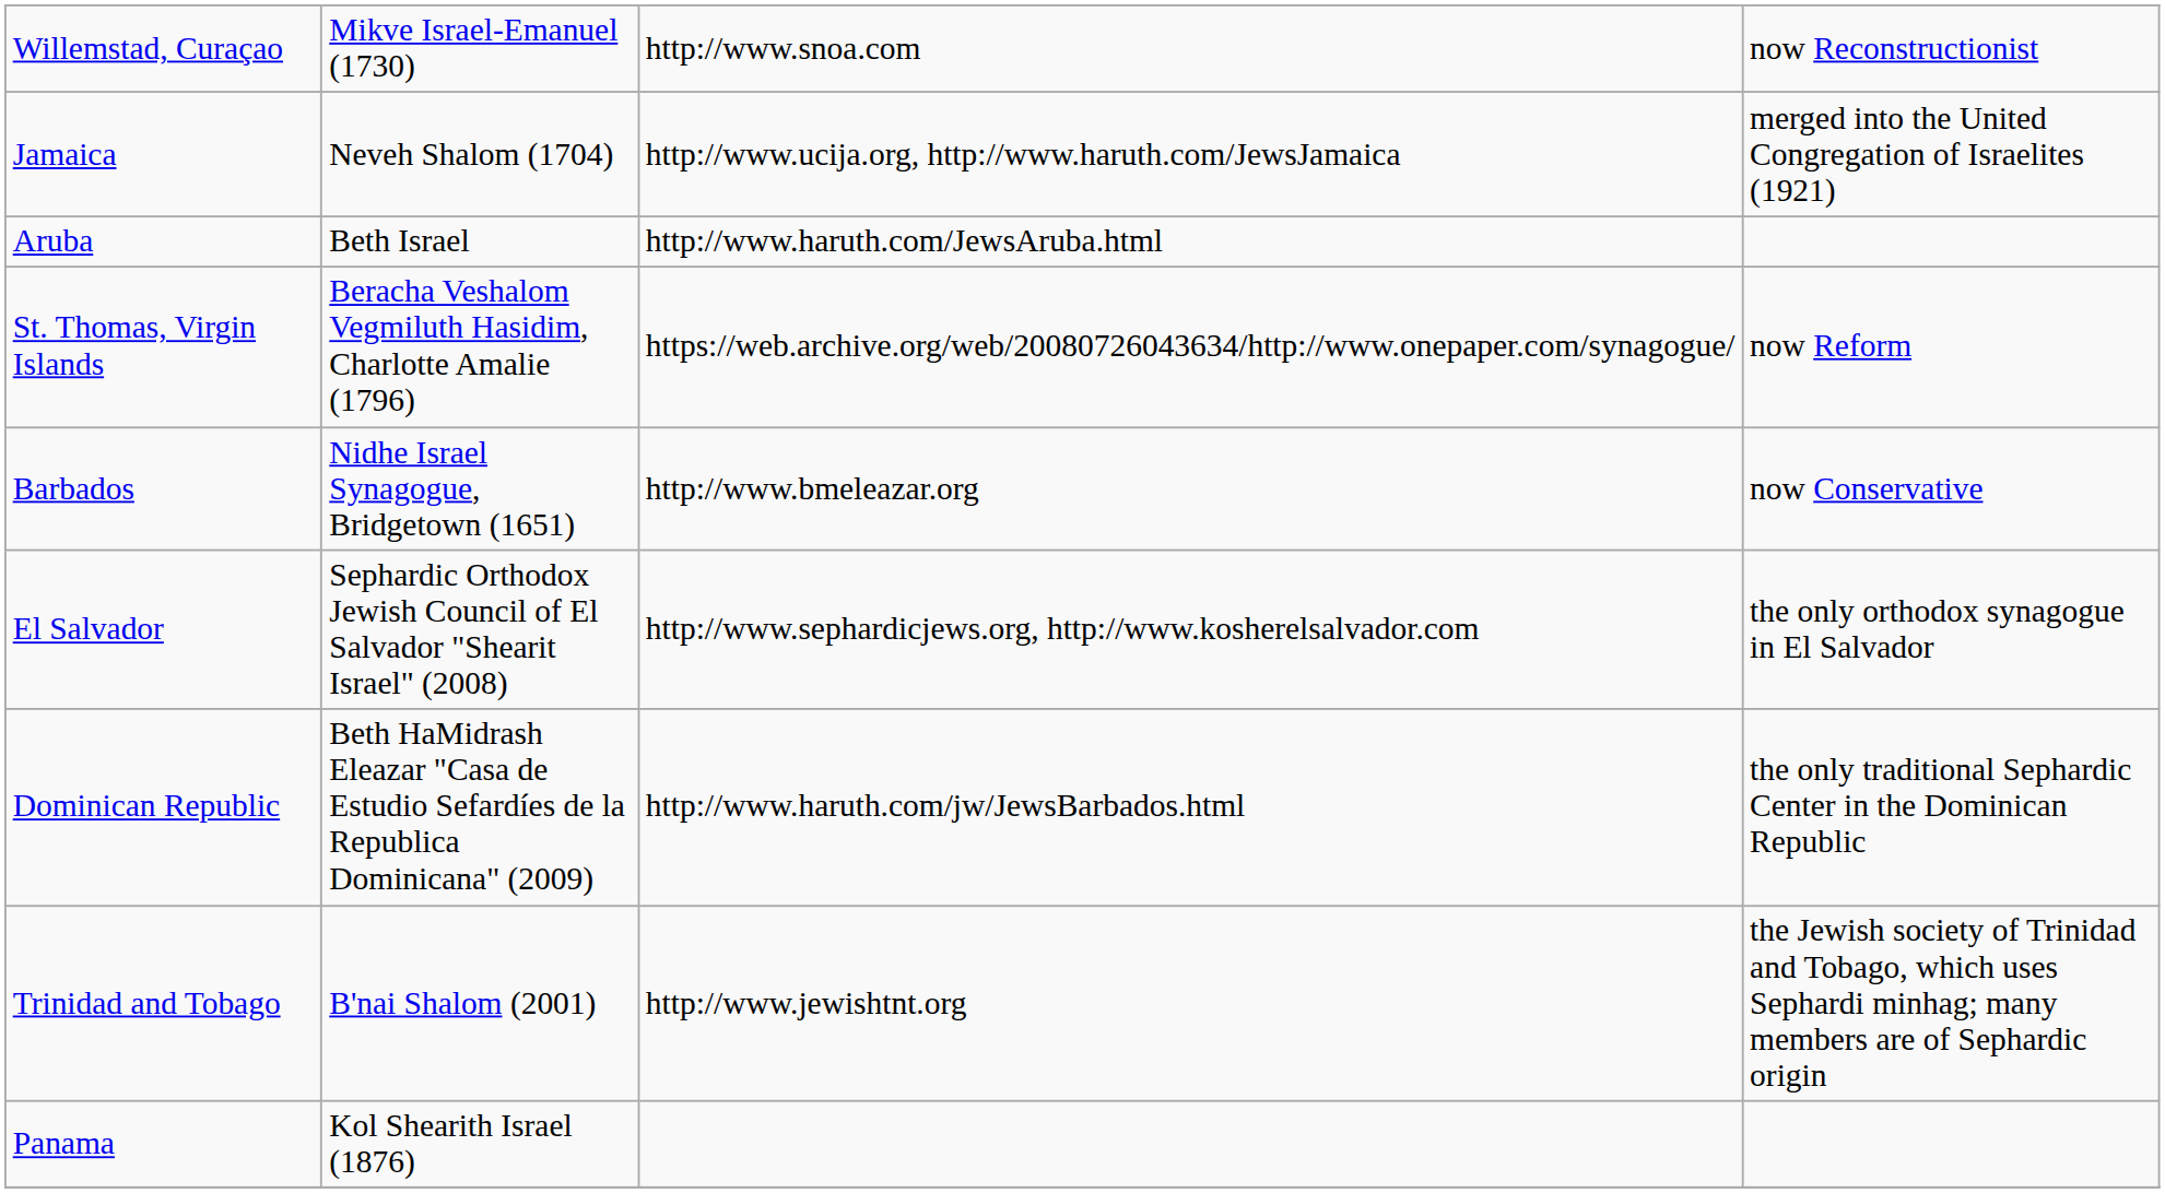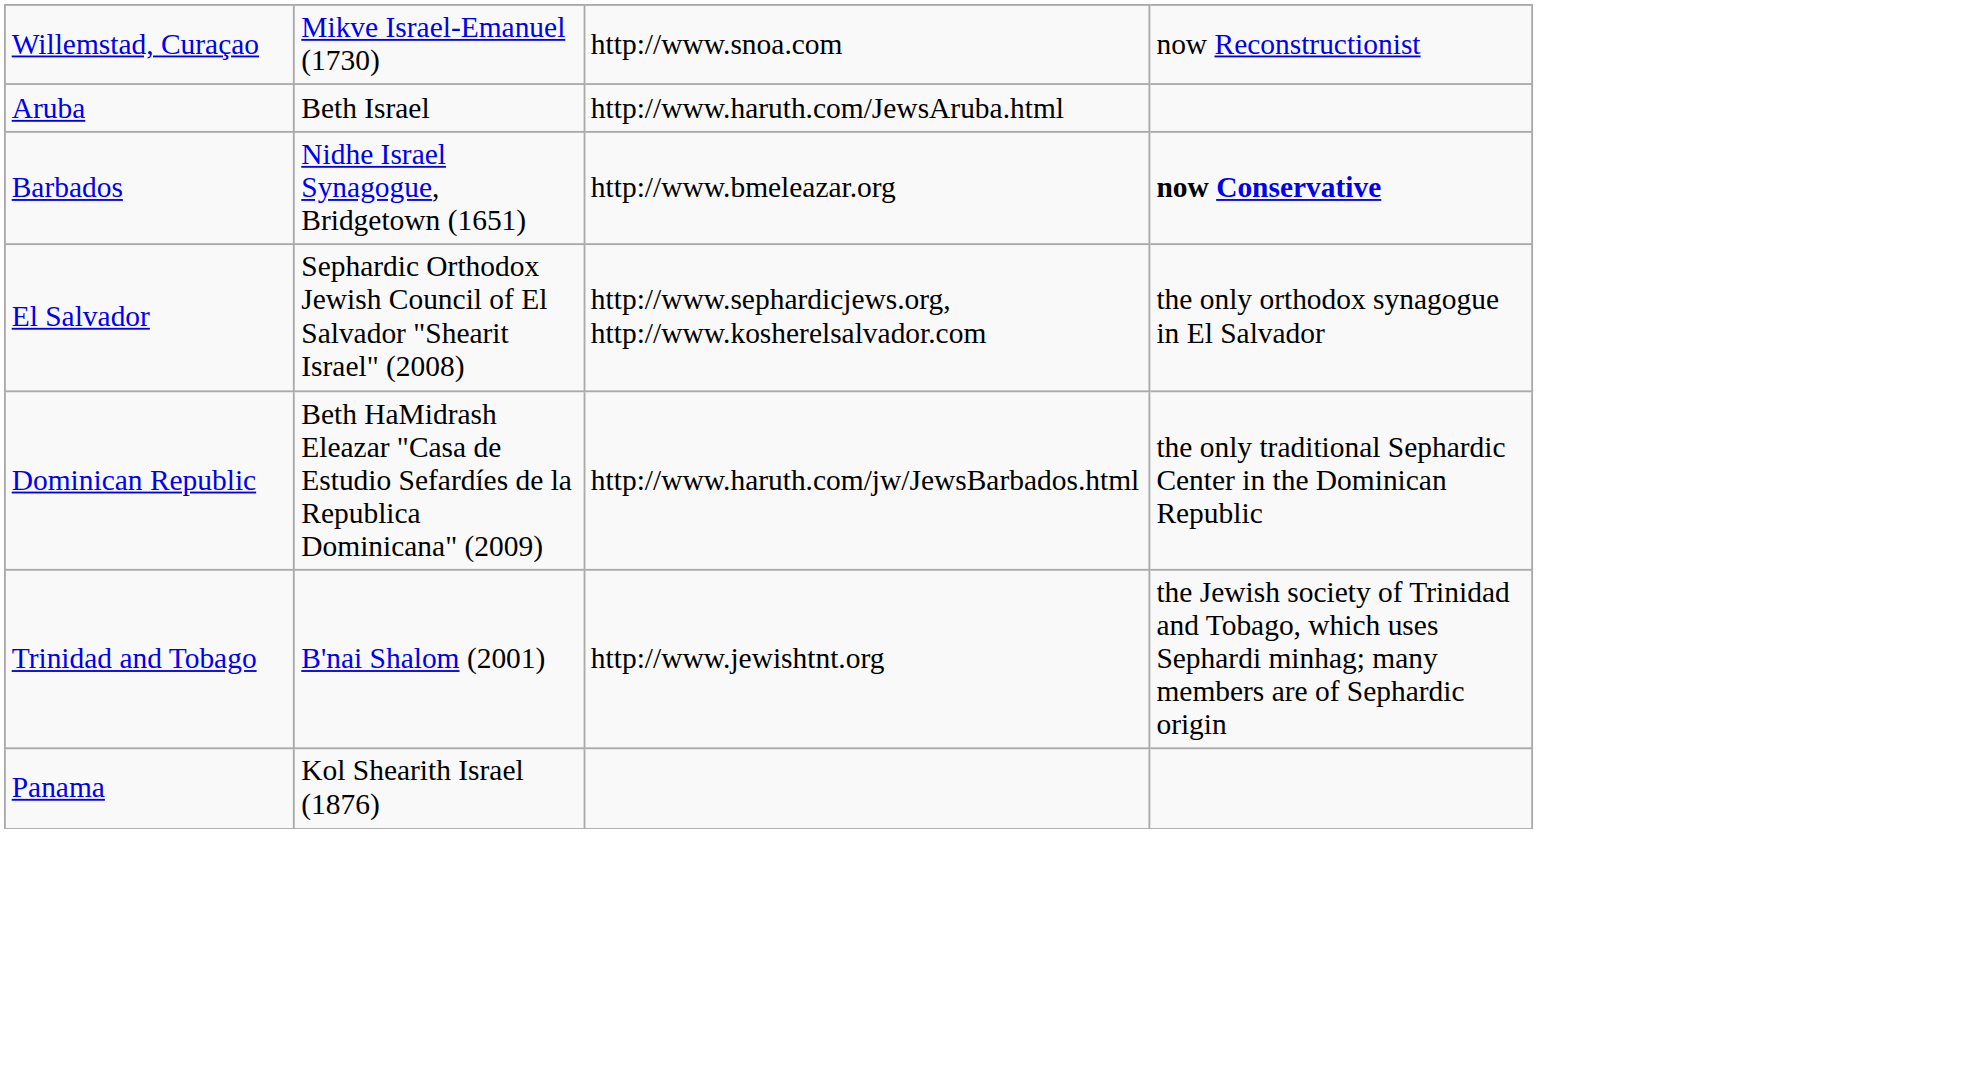- row: Jamaica | Neveh Shalom (1704) | http://www.ucija.org, http://www.haruth.com/JewsJamaica | merged into the United Congregation of Israelites (1921)
- row: St. Thomas, Virgin Islands | Beracha Veshalom Vegmiluth Hasidim, Charlotte Amalie (1796) | https://web.archive.org/web/20080726043634/http://www.onepaper.com/synagogue/ | now Reform
Barbados | column 4: normal -> bold
